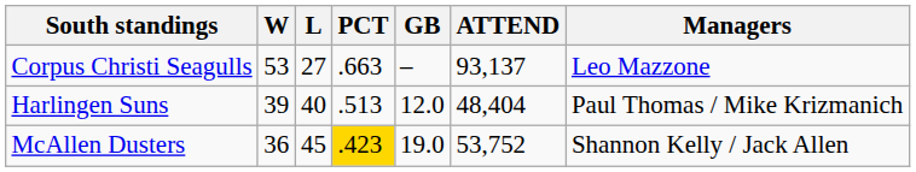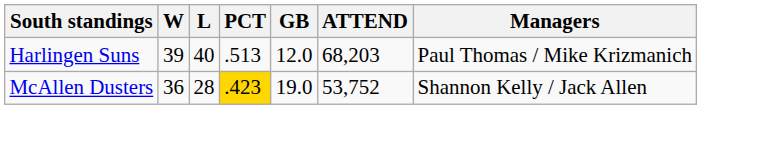- row: Corpus Christi Seagulls | 53 | 27 | .663 | – | 93,137 | Leo Mazzone
Harlingen Suns | ATTEND: 48,404 -> 68,203
McAllen Dusters | L: 45 -> 28
